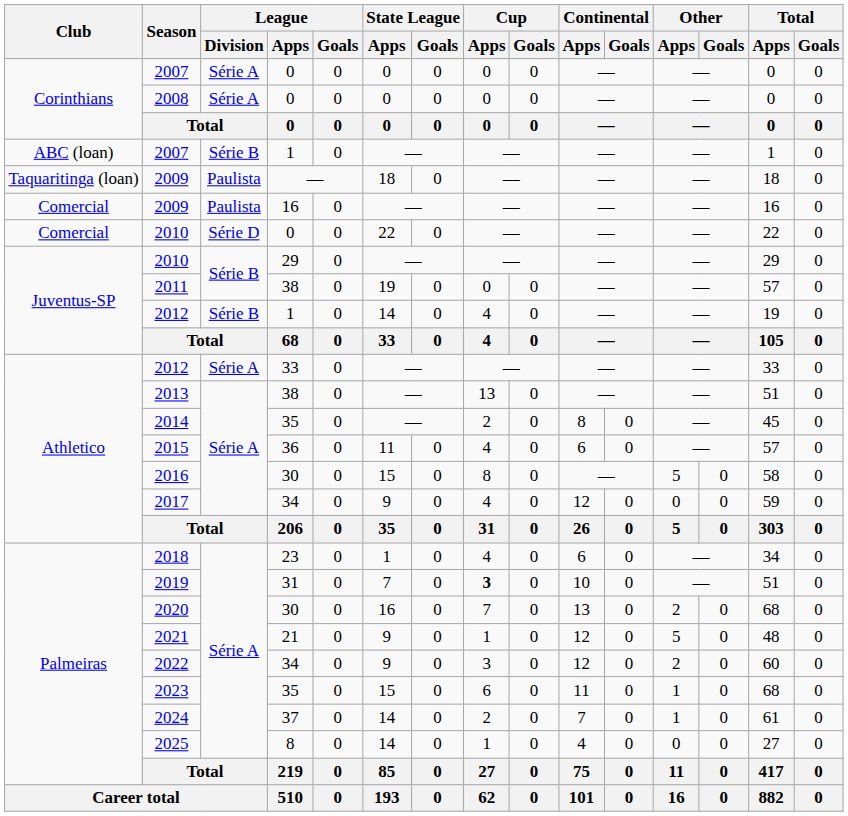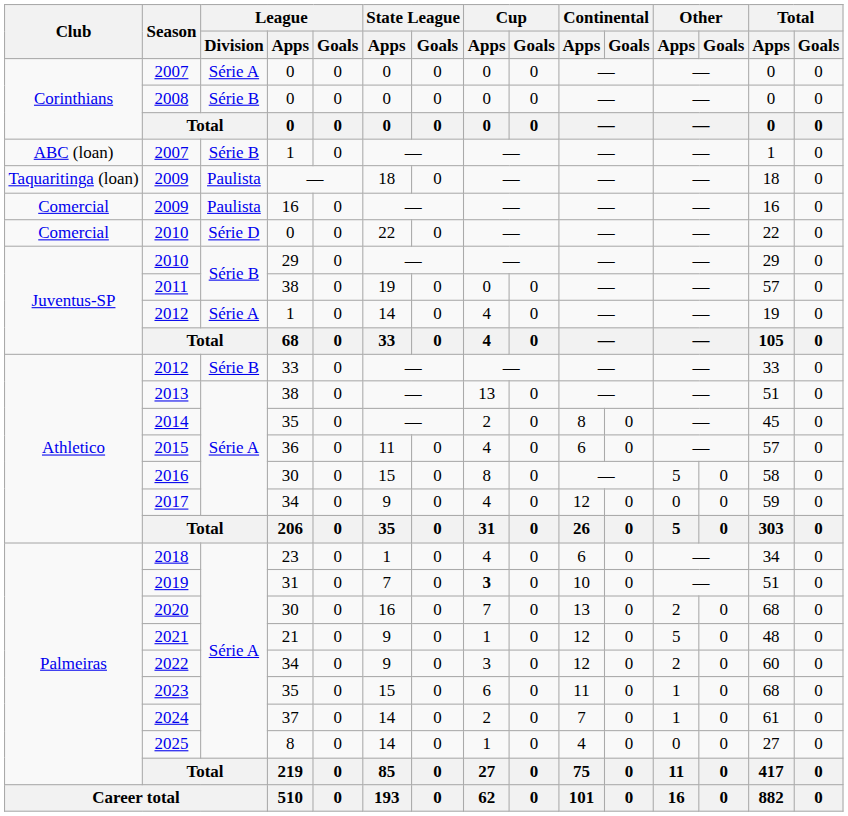2008 | League / Division: Série A -> Série B
2012 / 1 | League / Division: Série B -> Série A
2012 / 33 | League / Division: Série A -> Série B
